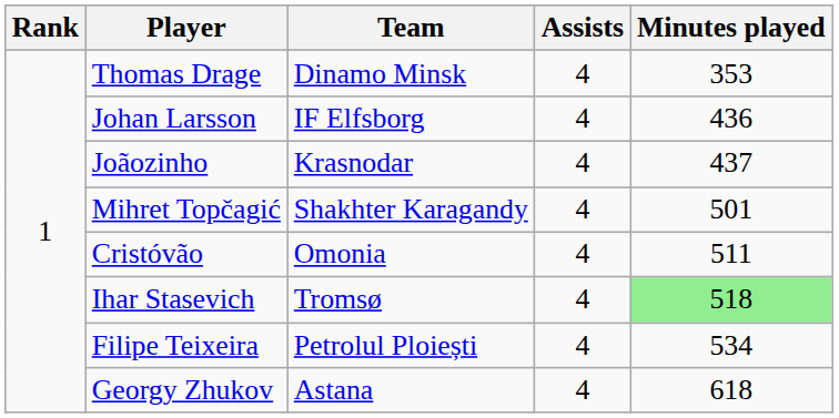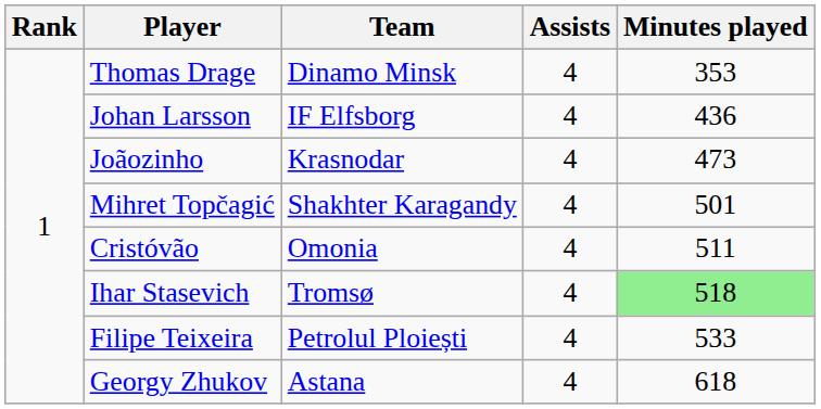Joãozinho | Minutes played: 437 -> 473
Filipe Teixeira | Minutes played: 534 -> 533
